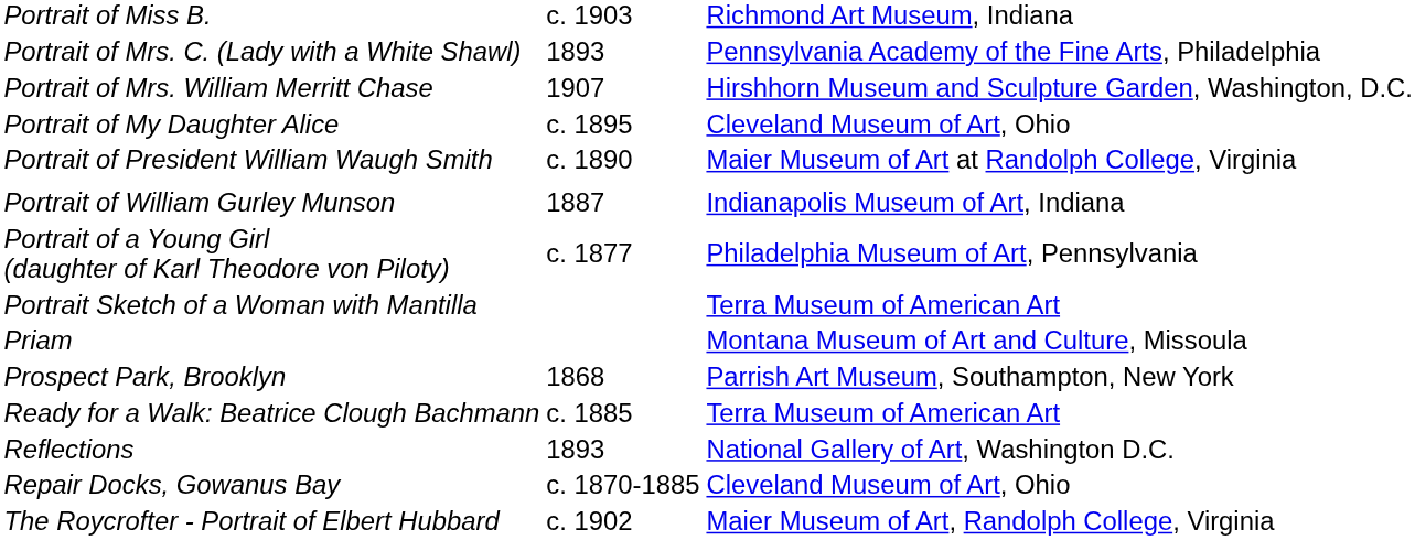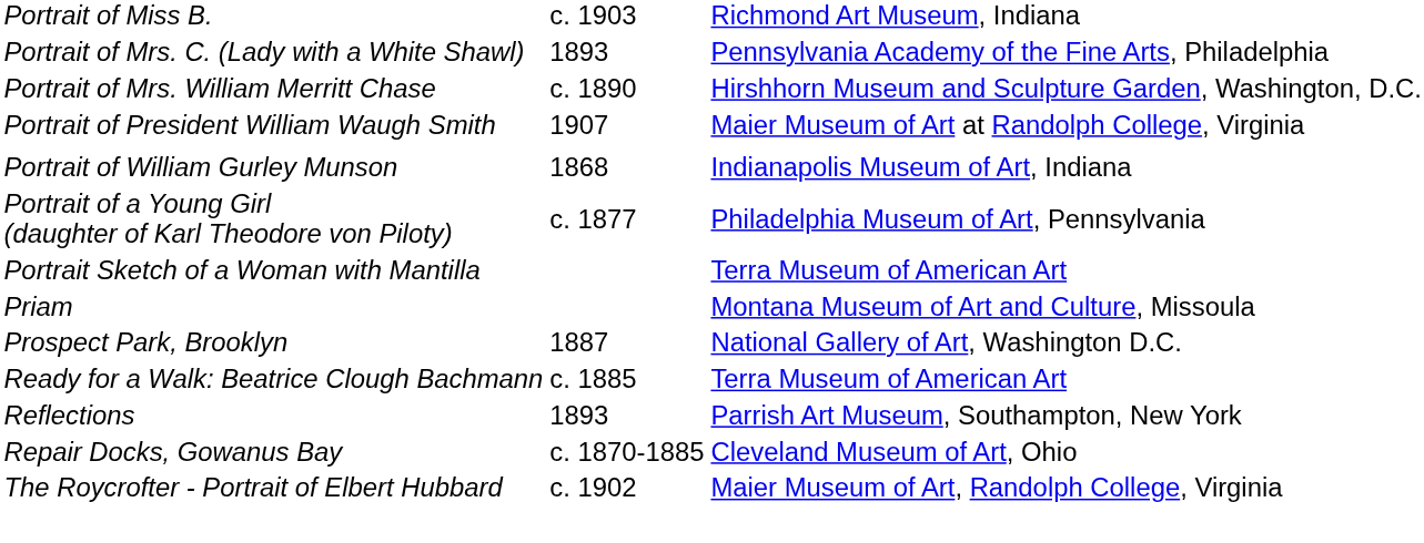Portrait of Mrs. William Merritt Chase | column 2: 1907 -> c. 1890
- row: Portrait of My Daughter Alice | c. 1895 | Cleveland Museum of Art, Ohio
Portrait of President William Waugh Smith | column 2: c. 1890 -> 1907
Portrait of William Gurley Munson | column 2: 1887 -> 1868
Prospect Park, Brooklyn | column 2: 1868 -> 1887
Prospect Park, Brooklyn | column 3: Parrish Art Museum, Southampton, New York -> National Gallery of Art, Washington D.C.
Reflections | column 3: National Gallery of Art, Washington D.C. -> Parrish Art Museum, Southampton, New York
